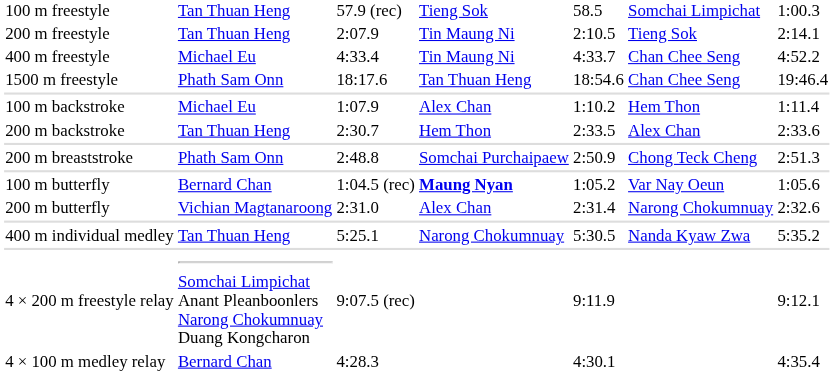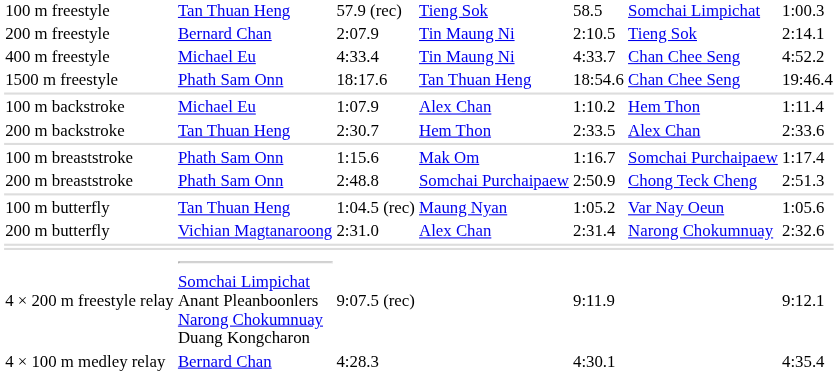200 m freestyle | column 2: Tan Thuan Heng -> Bernard Chan
+ row: 100 m breaststroke | Phath Sam Onn | 1:15.6 | Mak Om | 1:16.7 | Somchai Purchaipaew | 1:17.4
100 m butterfly | column 2: Bernard Chan -> Tan Thuan Heng
100 m butterfly | column 4: bold -> normal
- row: 400 m individual medley | Tan Thuan Heng | 5:25.1 | Narong Chokumnuay | 5:30.5 | Nanda Kyaw Zwa | 5:35.2
